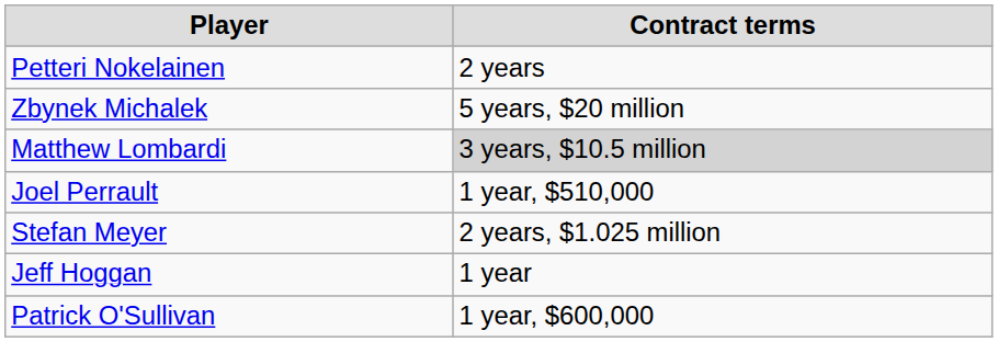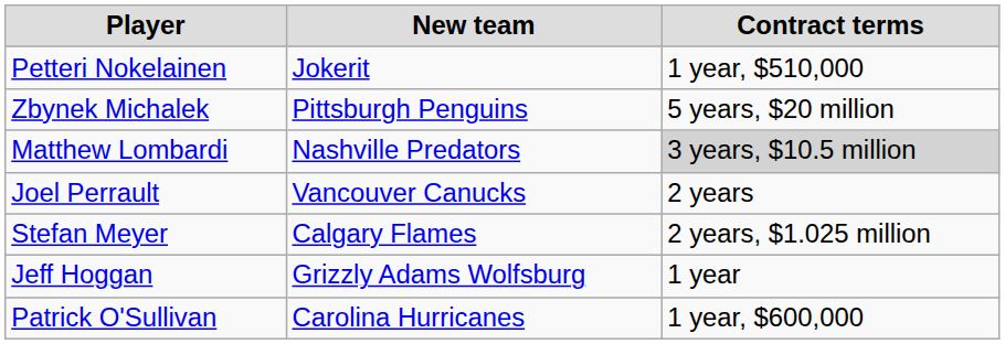+ column: New team | Jokerit | Pittsburgh Penguins | Nashville Predators | Vancouver Canucks | Calgary Flames | Grizzly Adams Wolfsburg | Carolina Hurricanes
Petteri Nokelainen | Contract terms: 2 years -> 1 year, $510,000
Joel Perrault | Contract terms: 1 year, $510,000 -> 2 years
